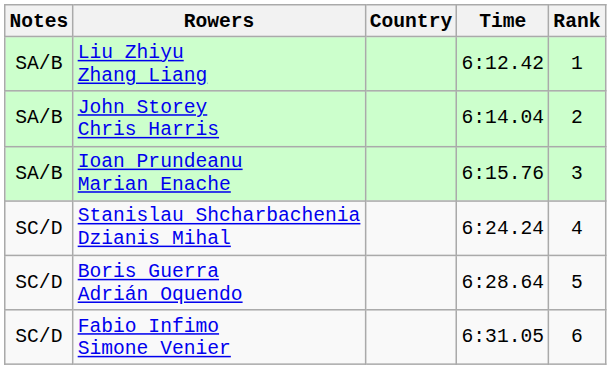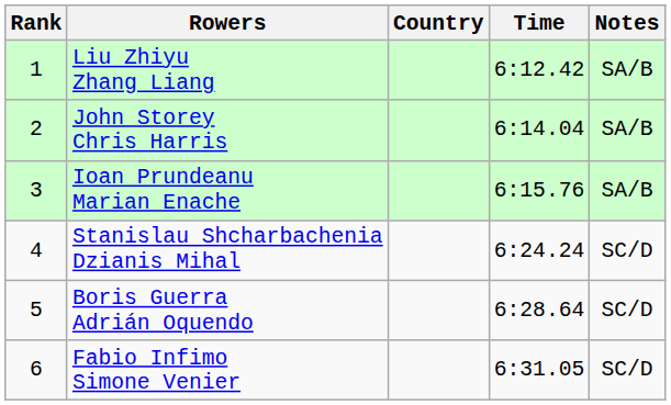columns swapped: Rank <-> Notes
